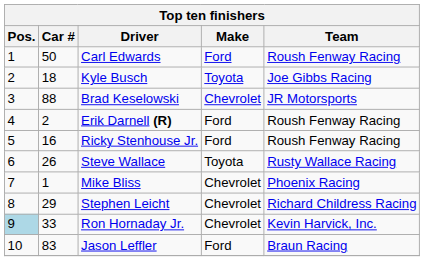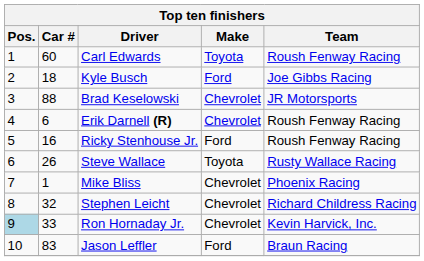Carl Edwards | Car #: 50 -> 60
Carl Edwards | Make: Ford -> Toyota
Kyle Busch | Make: Toyota -> Ford
Erik Darnell (R) | Car #: 2 -> 6
Erik Darnell (R) | Make: Ford -> Chevrolet
Stephen Leicht | Car #: 29 -> 32
